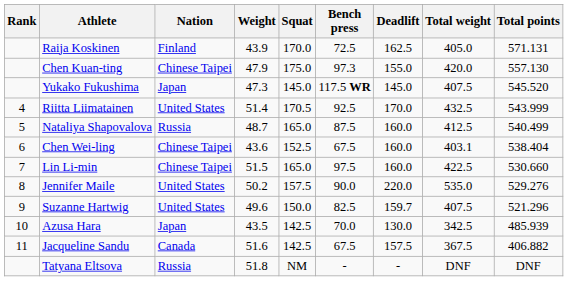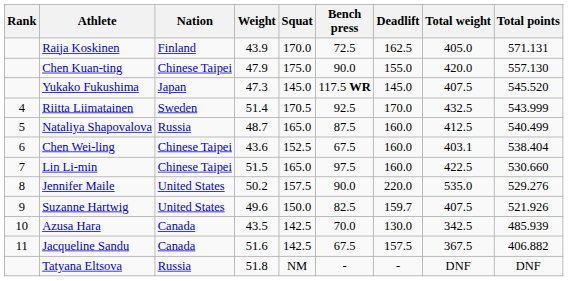Chen Kuan-ting | Bench press: 97.3 -> 90.0
Riitta Liimatainen | Nation: United States -> Sweden
Suzanne Hartwig | Total points: 521.296 -> 521.926
Azusa Hara | Nation: Japan -> Canada
